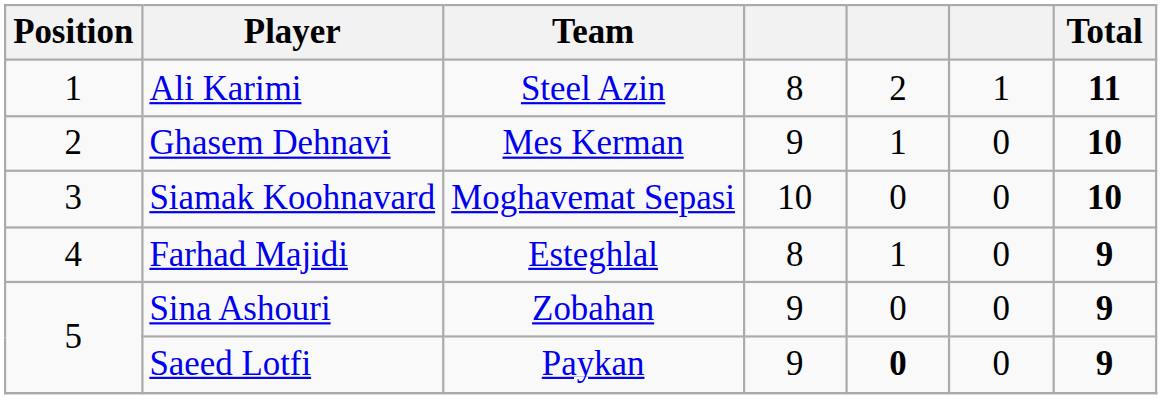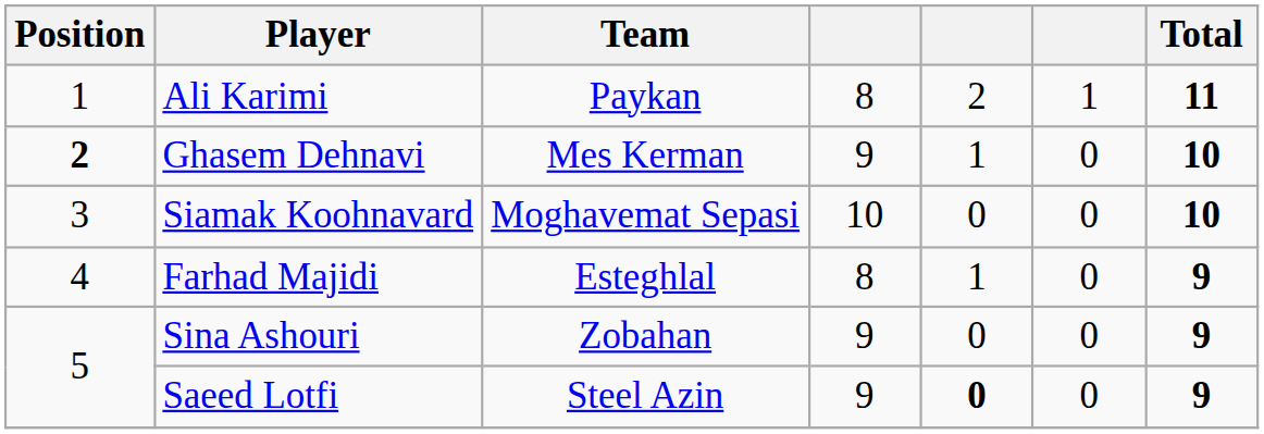Ali Karimi | Team: Steel Azin -> Paykan
Ghasem Dehnavi | Position: normal -> bold
Saeed Lotfi | Team: Paykan -> Steel Azin
